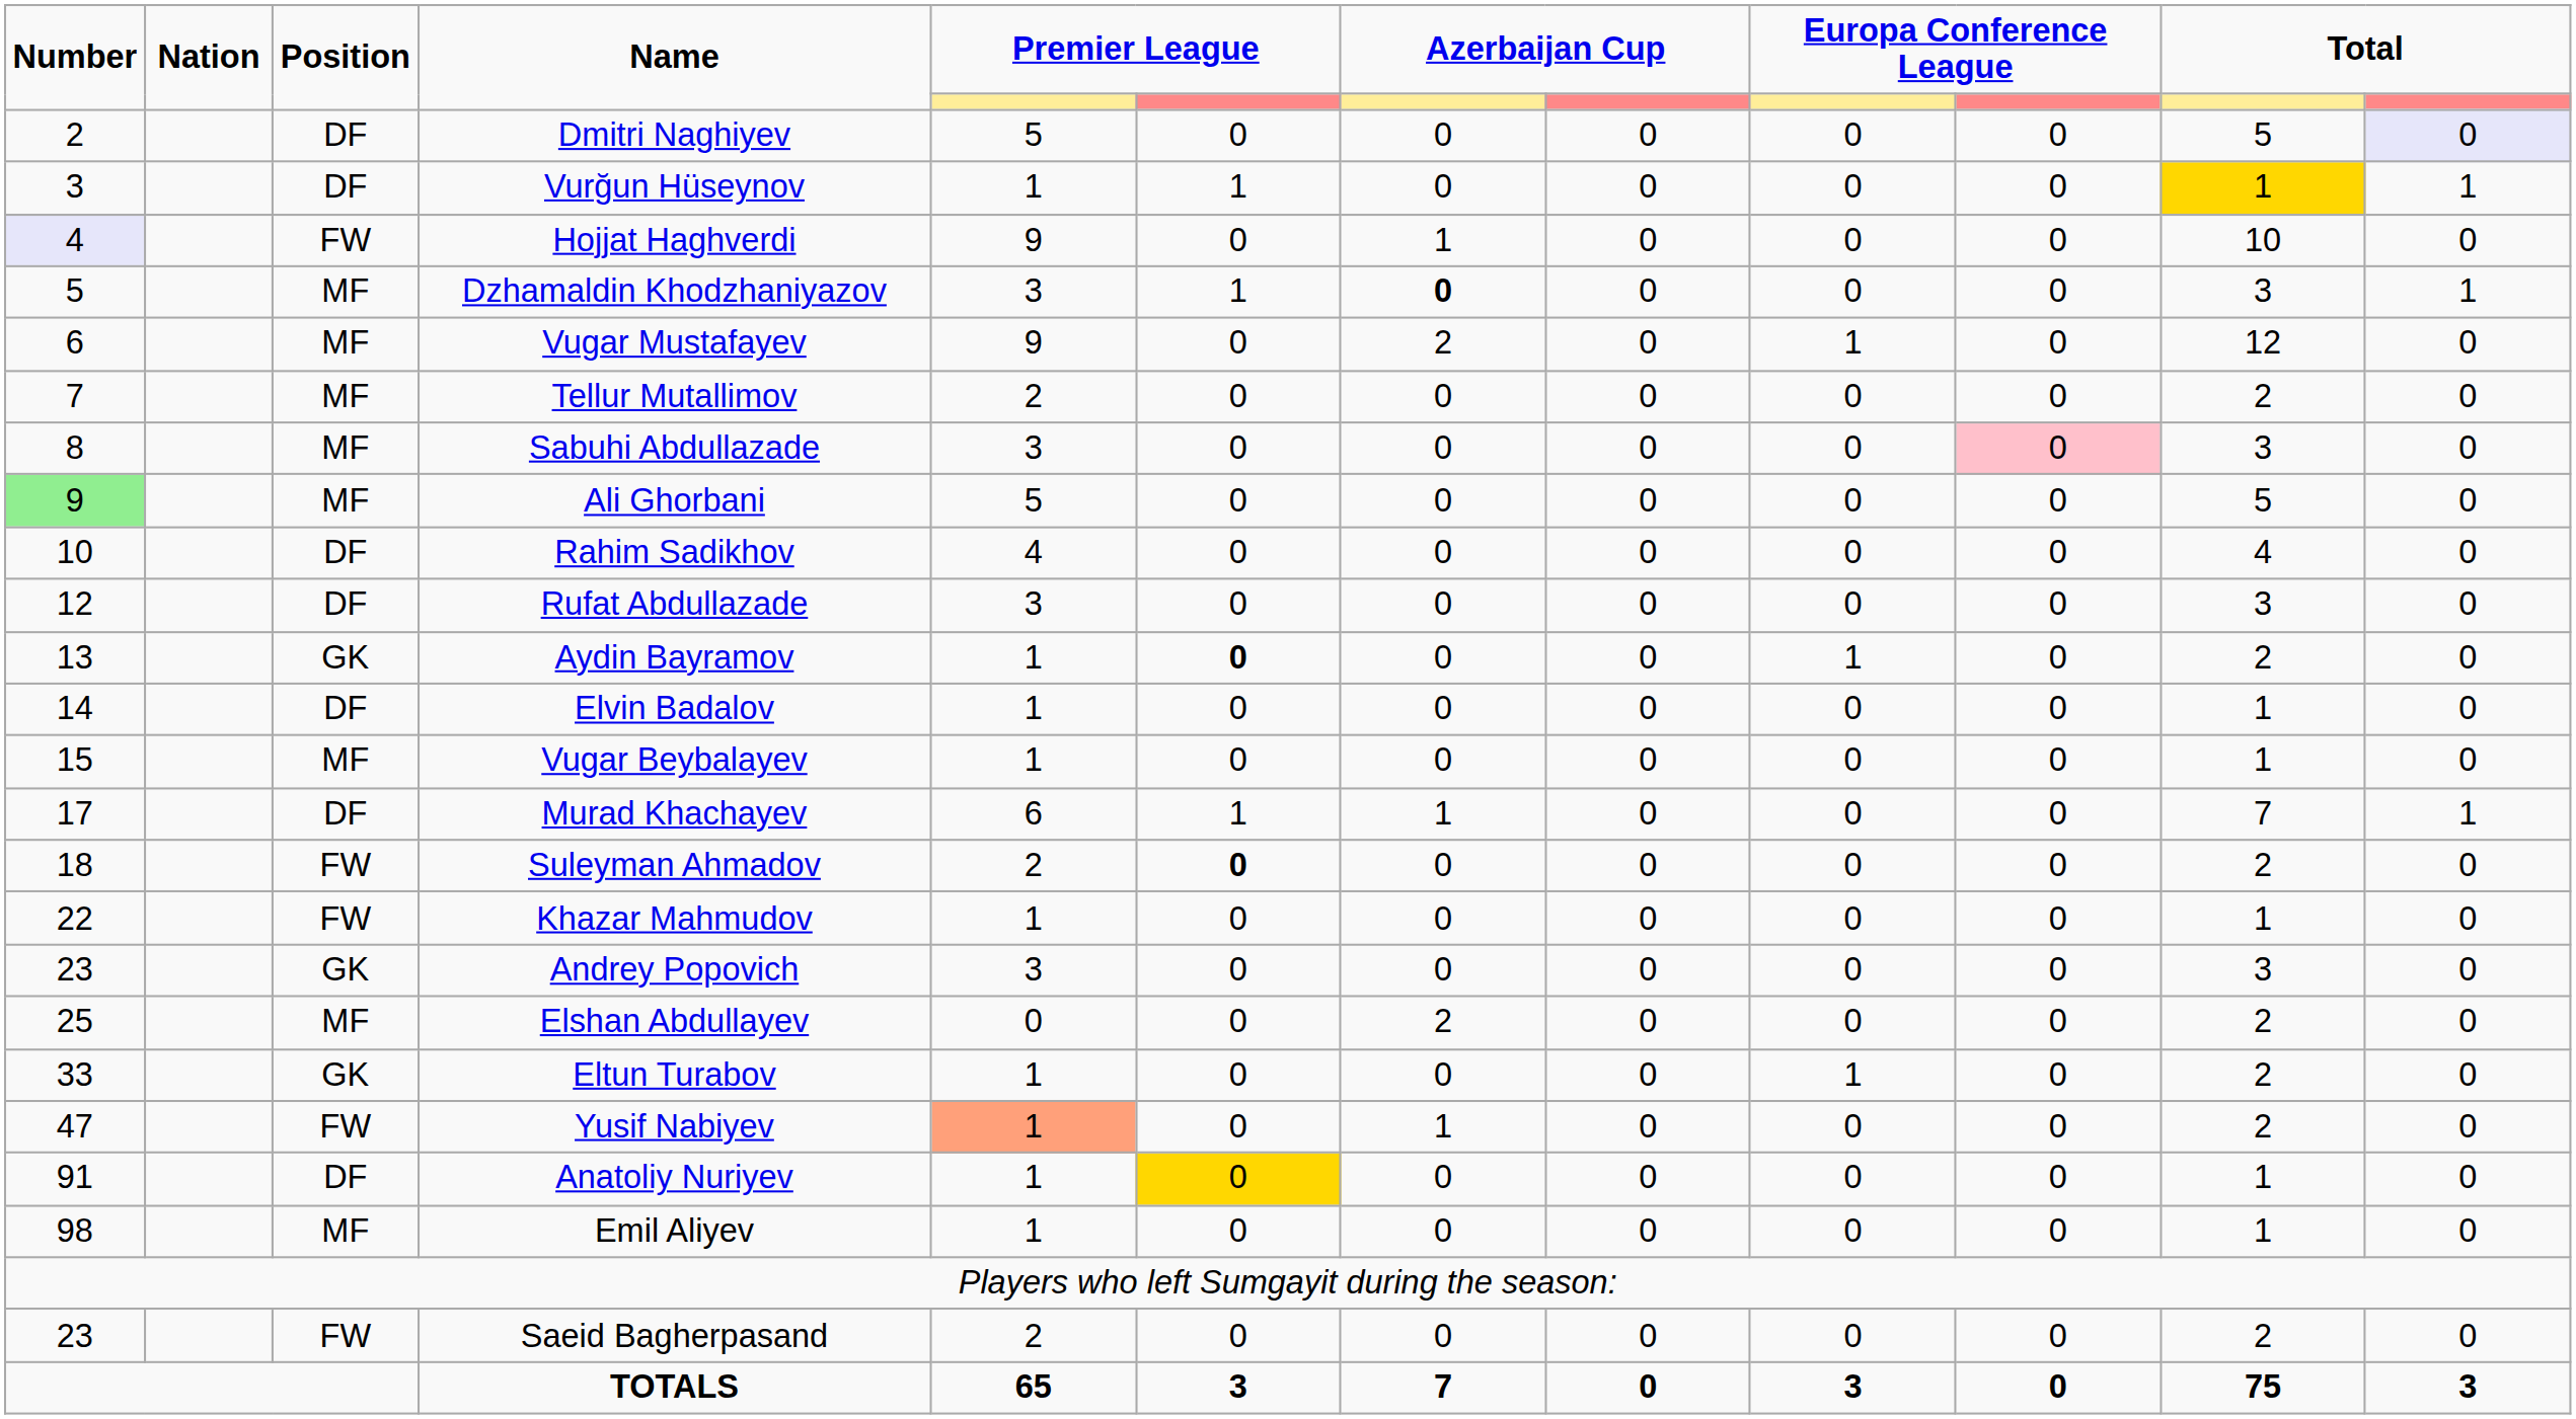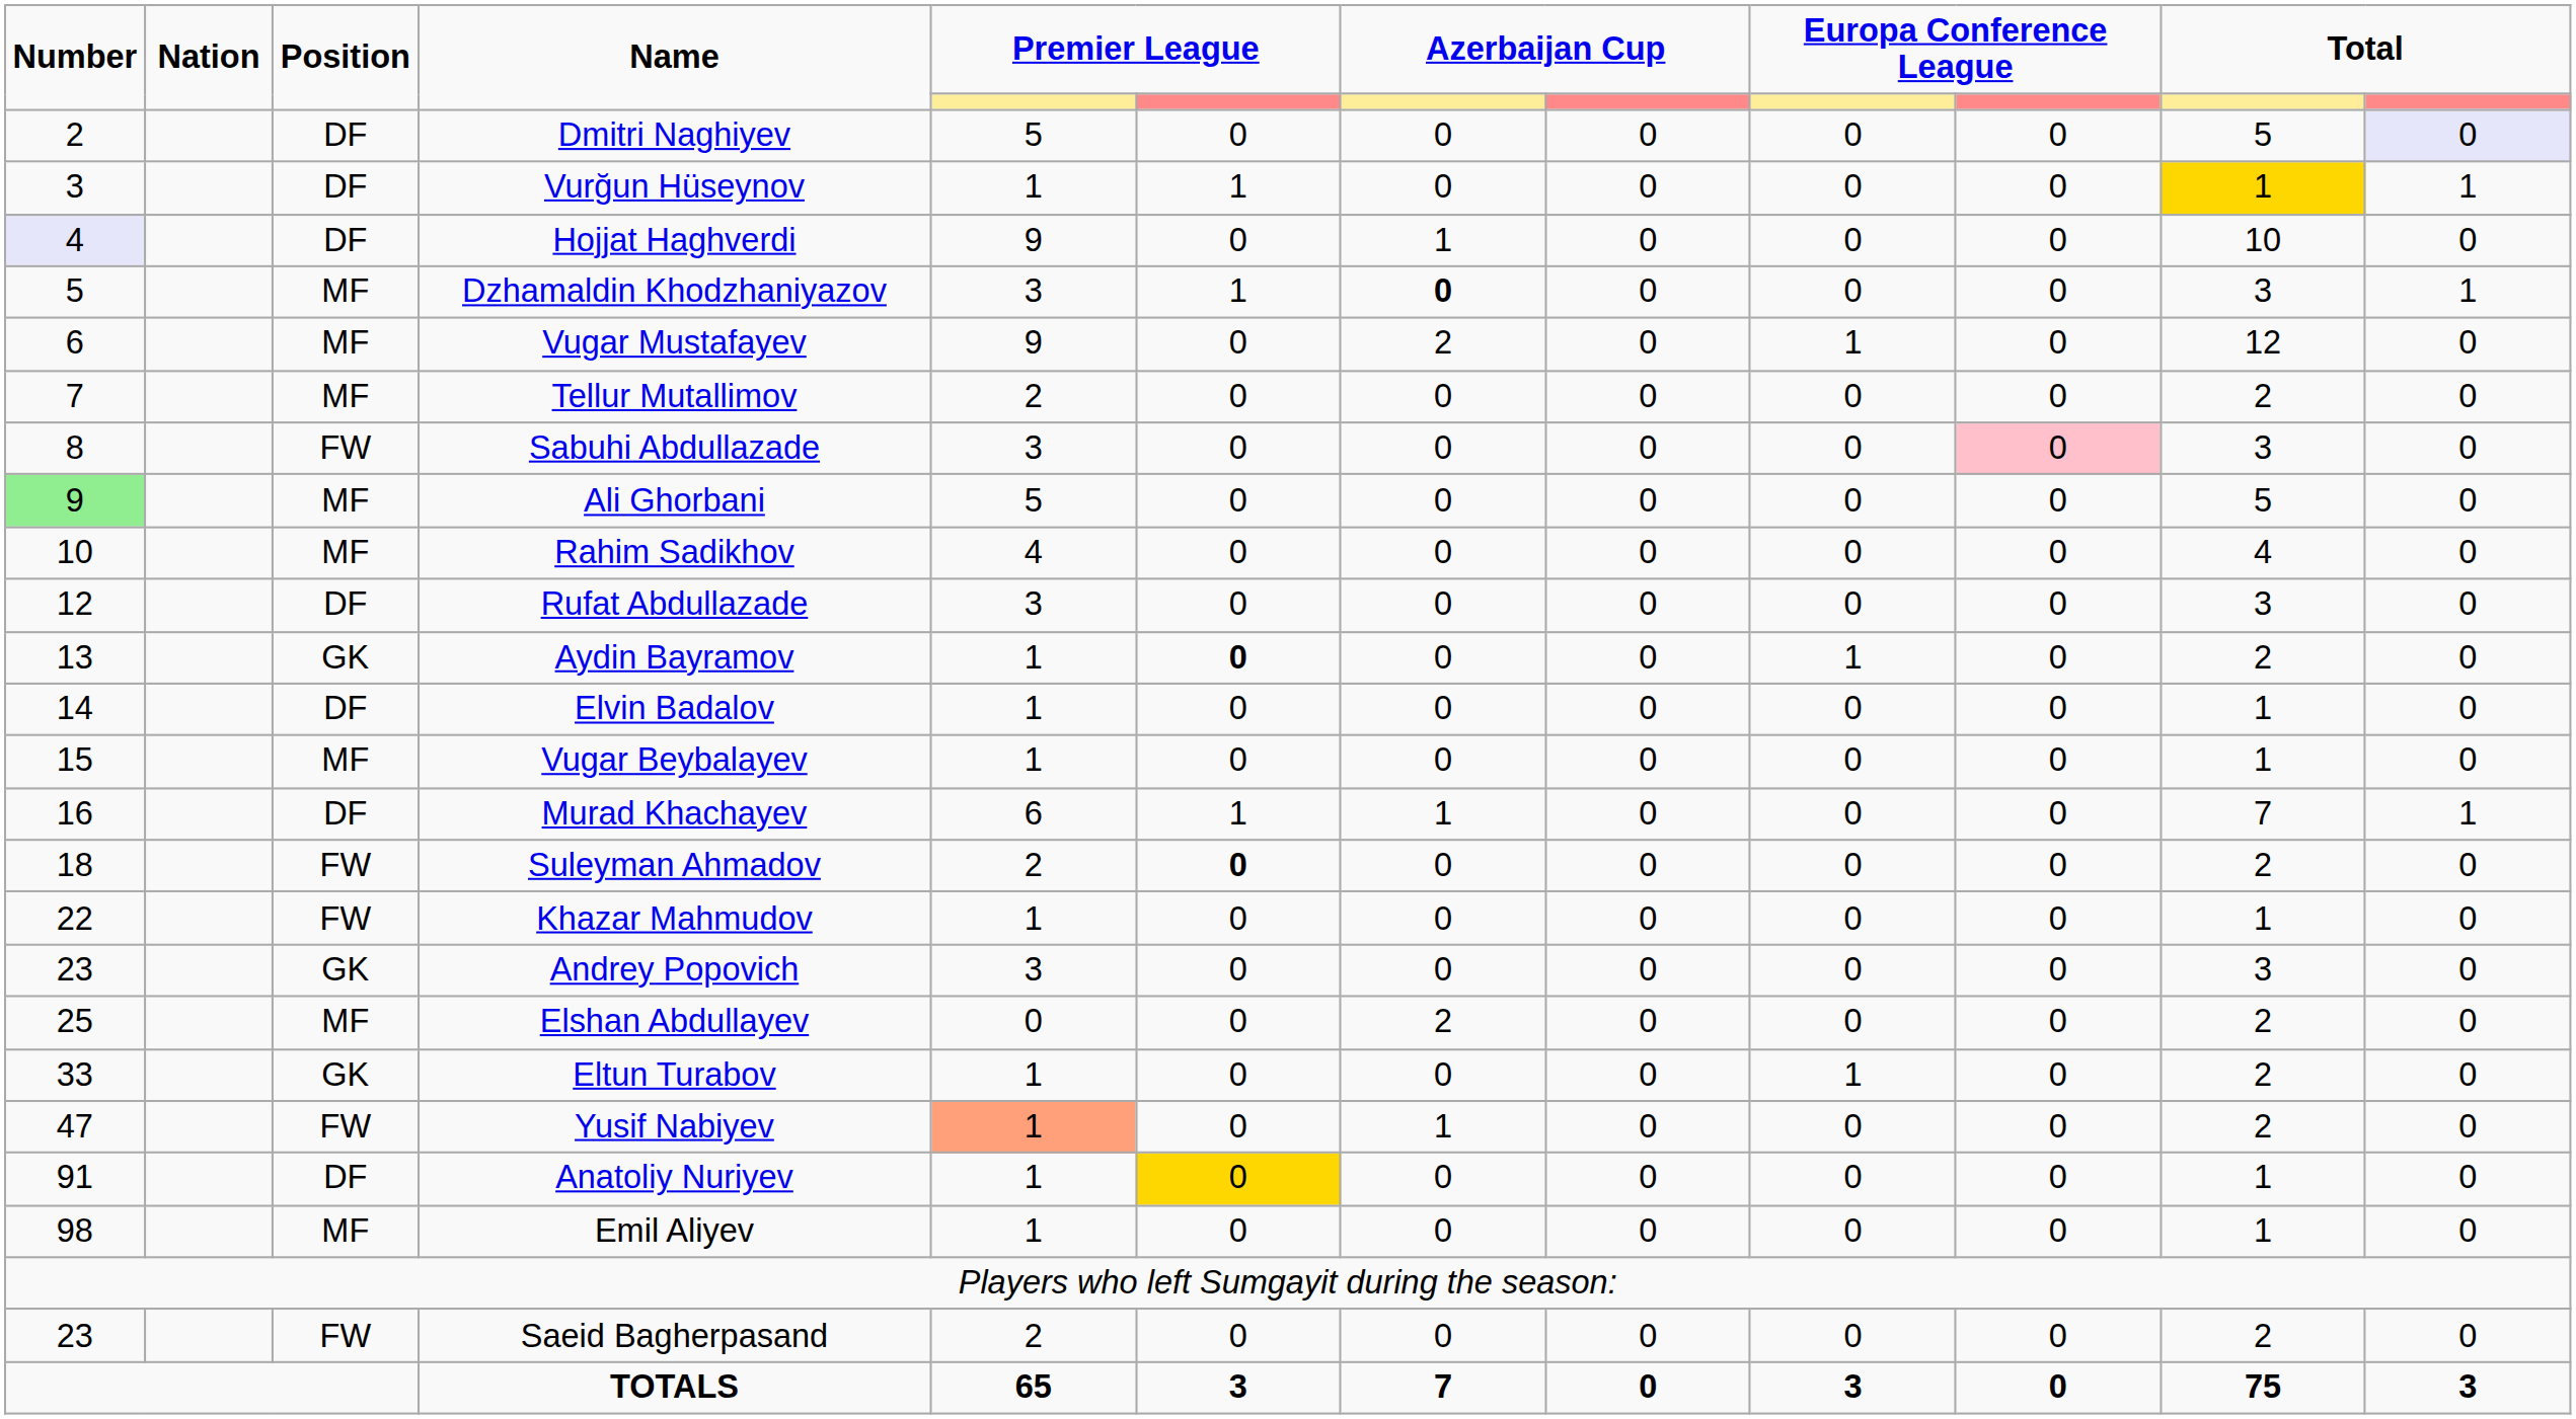Hojjat Haghverdi | Position: FW -> DF
Sabuhi Abdullazade | Position: MF -> FW
Rahim Sadikhov | Position: DF -> MF
Murad Khachayev | Number: 17 -> 16
